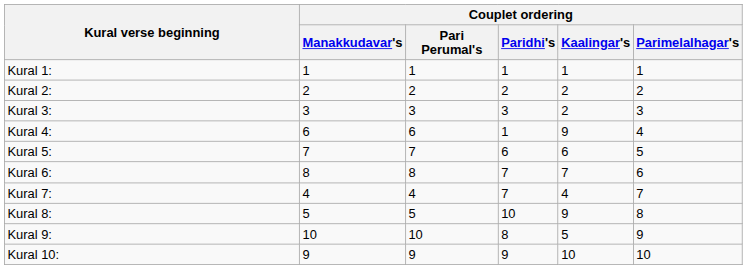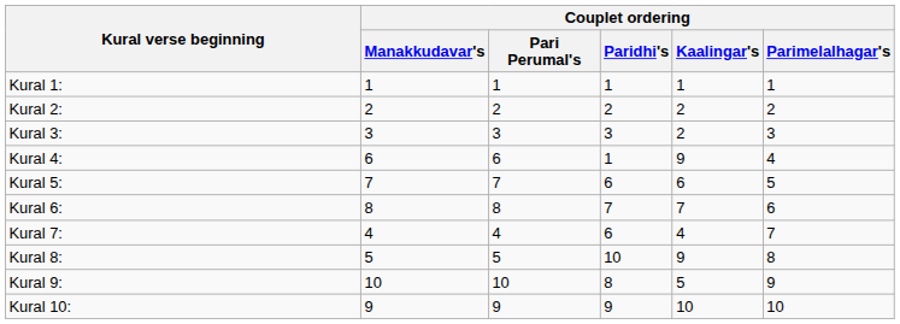Kural 7: | Couplet ordering / Paridhi's: 7 -> 6
